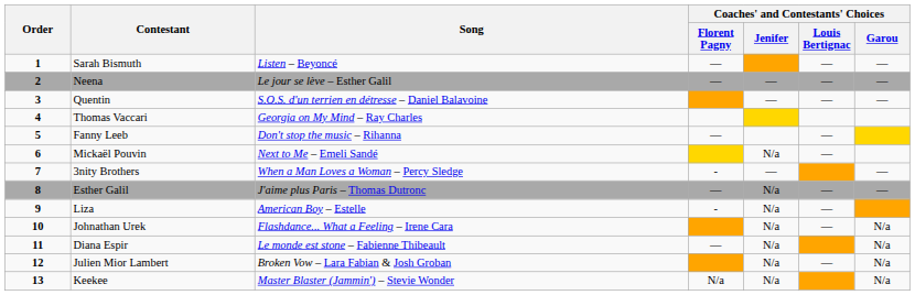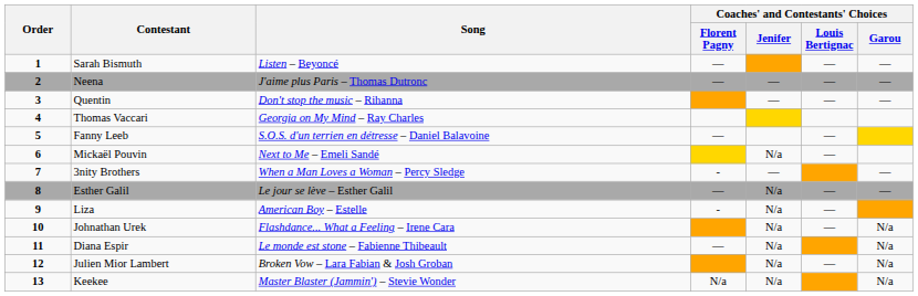Neena | Song: Le jour se lève – Esther Galil -> J'aime plus Paris – Thomas Dutronc
Quentin | Song: S.O.S. d'un terrien en détresse – Daniel Balavoine -> Don't stop the music – Rihanna
Fanny Leeb | Song: Don't stop the music – Rihanna -> S.O.S. d'un terrien en détresse – Daniel Balavoine
Esther Galil | Song: J'aime plus Paris – Thomas Dutronc -> Le jour se lève – Esther Galil
